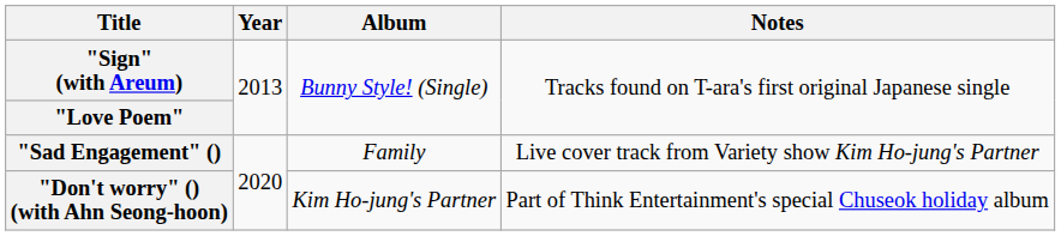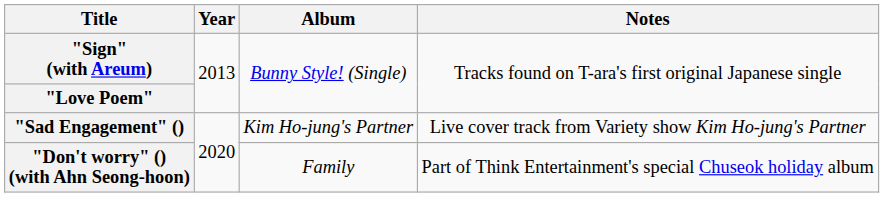"Sad Engagement" () | Album: Family -> Kim Ho-jung's Partner
"Don't worry" () (with Ahn Seong-hoon) | Album: Kim Ho-jung's Partner -> Family
